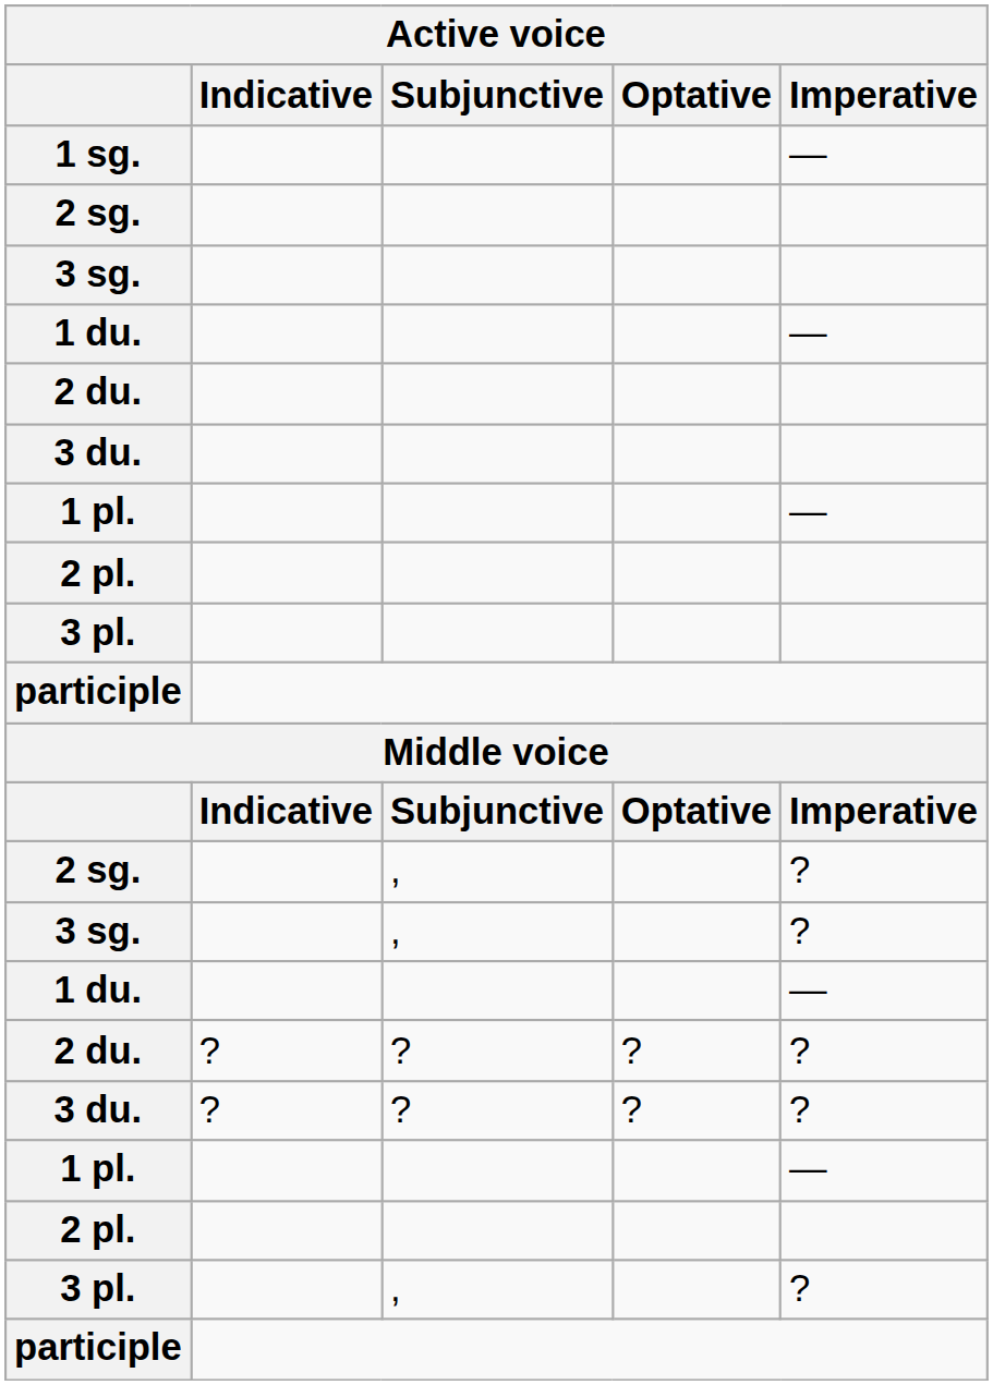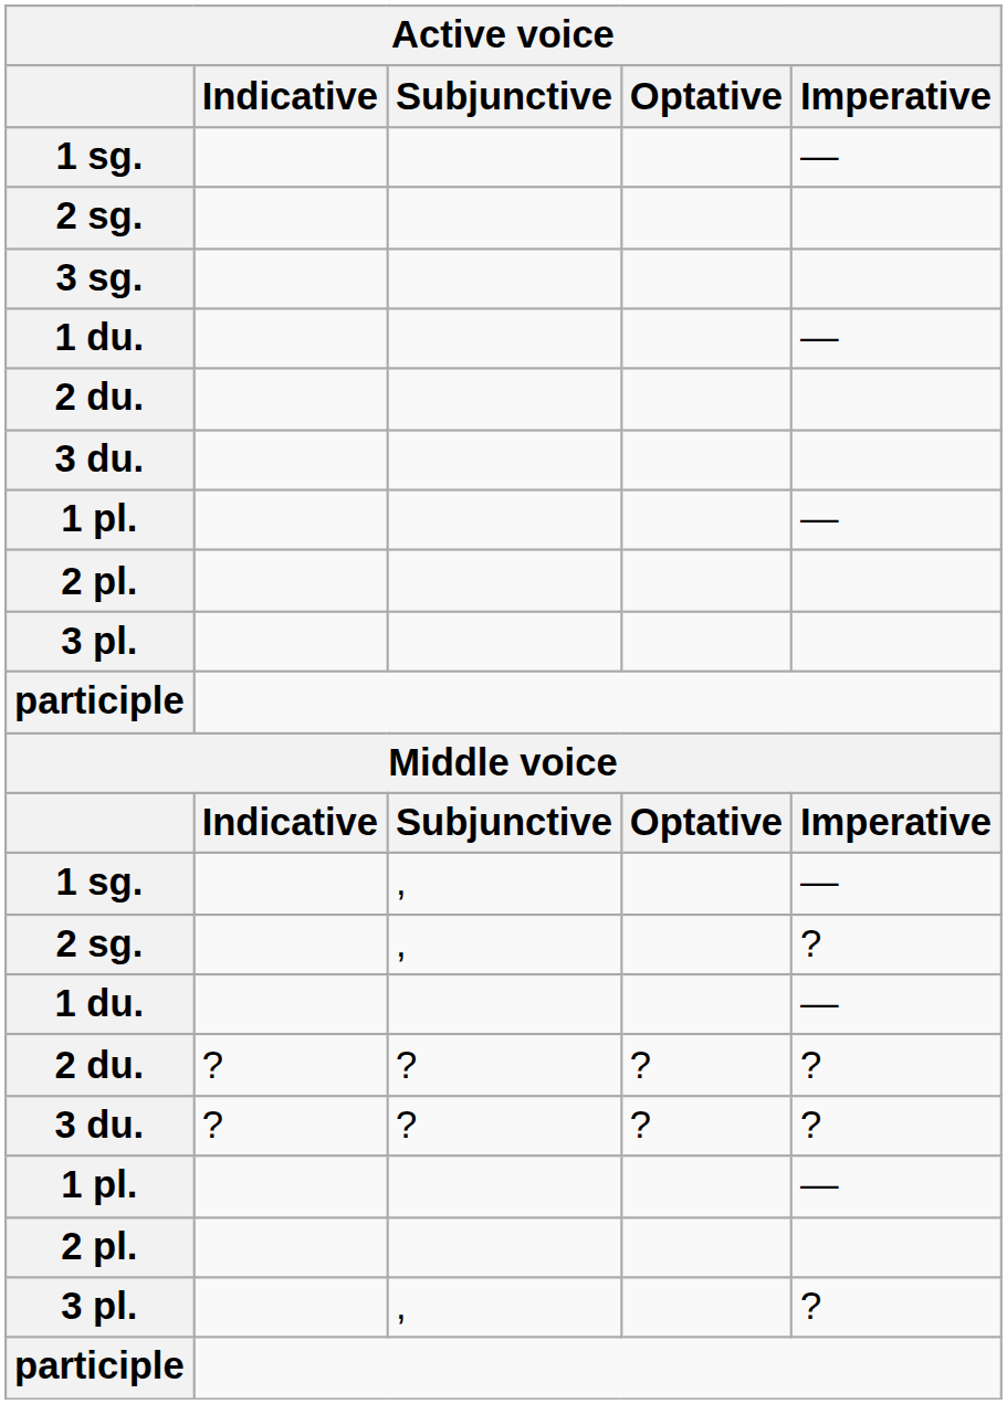+ row: 1 sg. | , | —
- row: 3 sg. | , | ?
